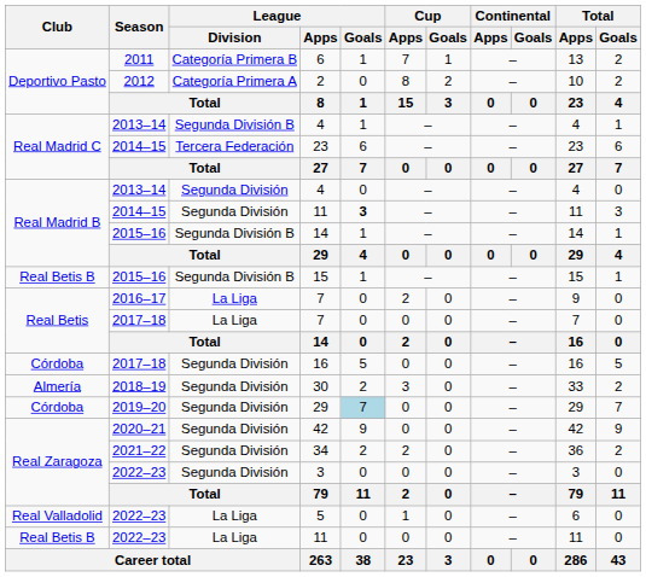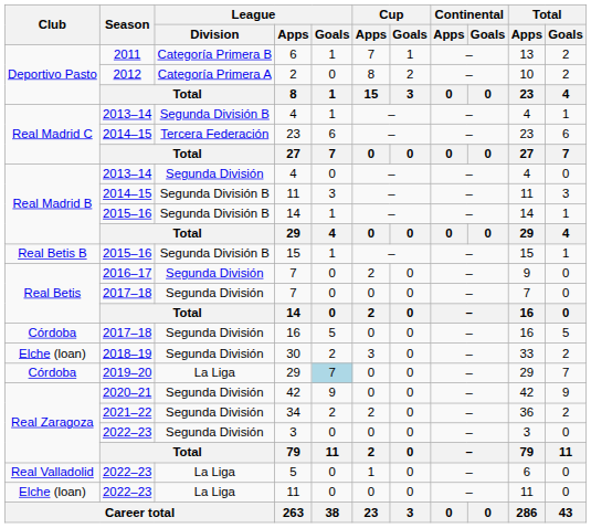2014–15 / 11 | League / Division: Segunda División -> Segunda División B
2014–15 / 11 | League / Goals: bold -> normal
2016–17 / 7 | League / Division: La Liga -> Segunda División
2017–18 / 7 | League / Division: La Liga -> Segunda División
30 | Club: Almería -> Elche (loan)
2019–20 / 29 | League / Division: Segunda División -> La Liga
2022–23 / 11 | Club: Real Betis B -> Elche (loan)
